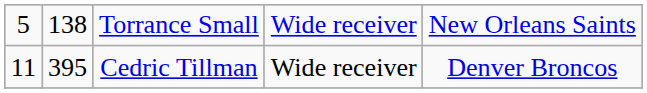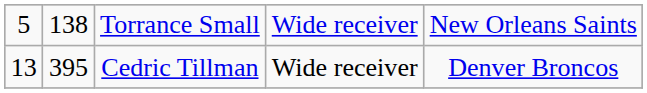Cedric Tillman | column 1: 11 -> 13
